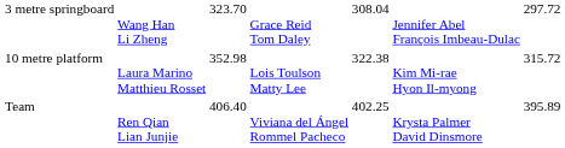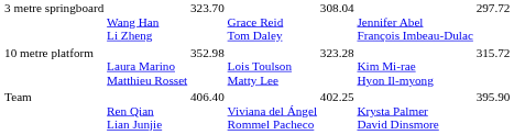10 metre platform | column 5: 322.38 -> 323.28
Team | column 7: 395.89 -> 395.90
